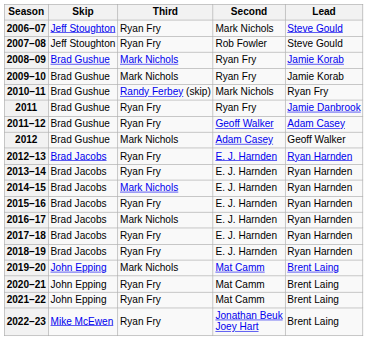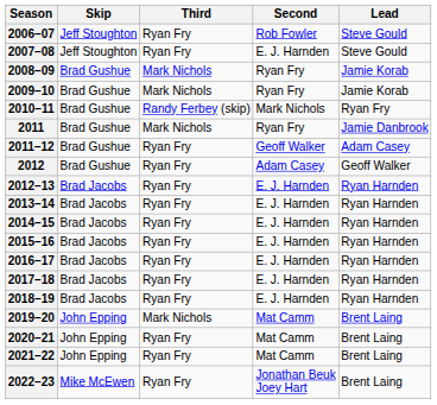2006–07 | Second: Mark Nichols -> Rob Fowler
2007–08 | Second: Rob Fowler -> E. J. Harnden
2011 | Third: Ryan Fry -> Mark Nichols
2012 | Third: Mark Nichols -> Ryan Fry
2014–15 | Third: Mark Nichols -> Ryan Fry
2016–17 | Third: Mark Nichols -> Ryan Fry
